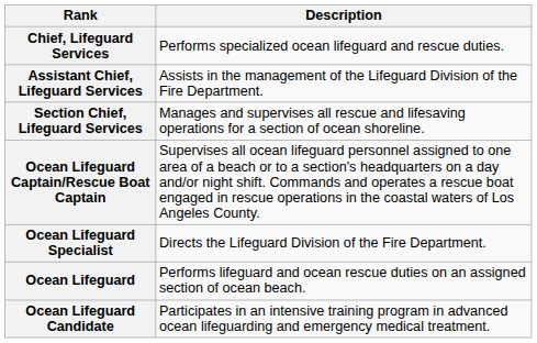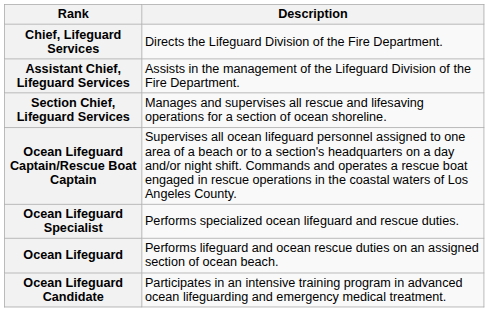Chief, Lifeguard Services | Description: Performs specialized ocean lifeguard and rescue duties. -> Directs the Lifeguard Division of the Fire Department.
Ocean Lifeguard Specialist | Description: Directs the Lifeguard Division of the Fire Department. -> Performs specialized ocean lifeguard and rescue duties.
